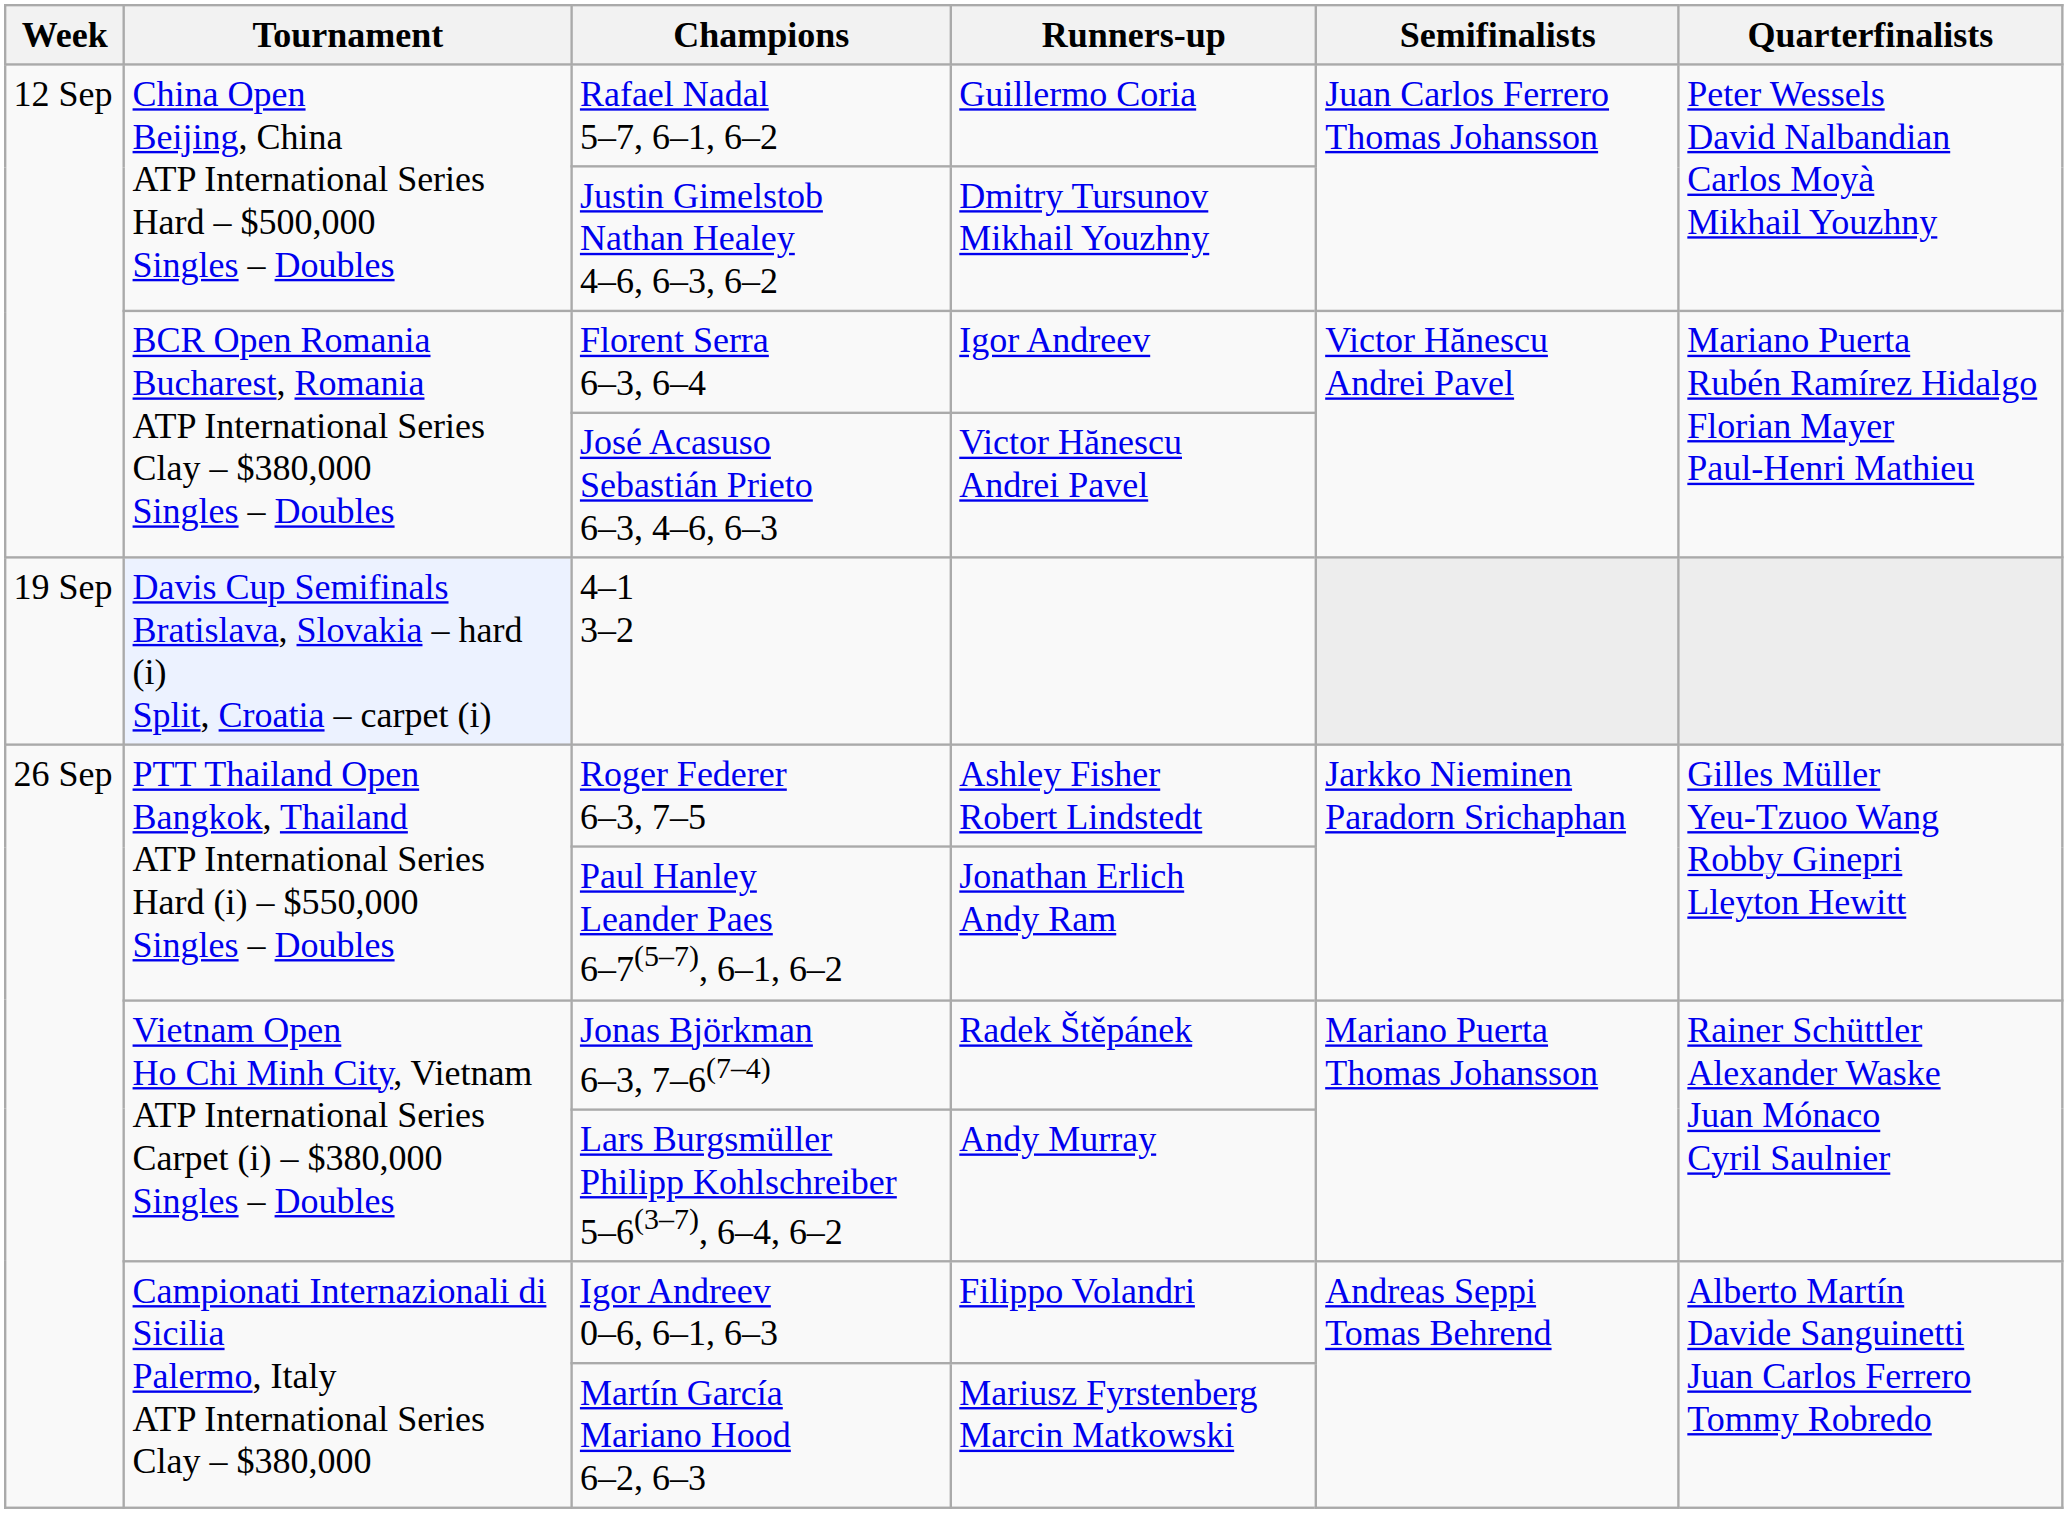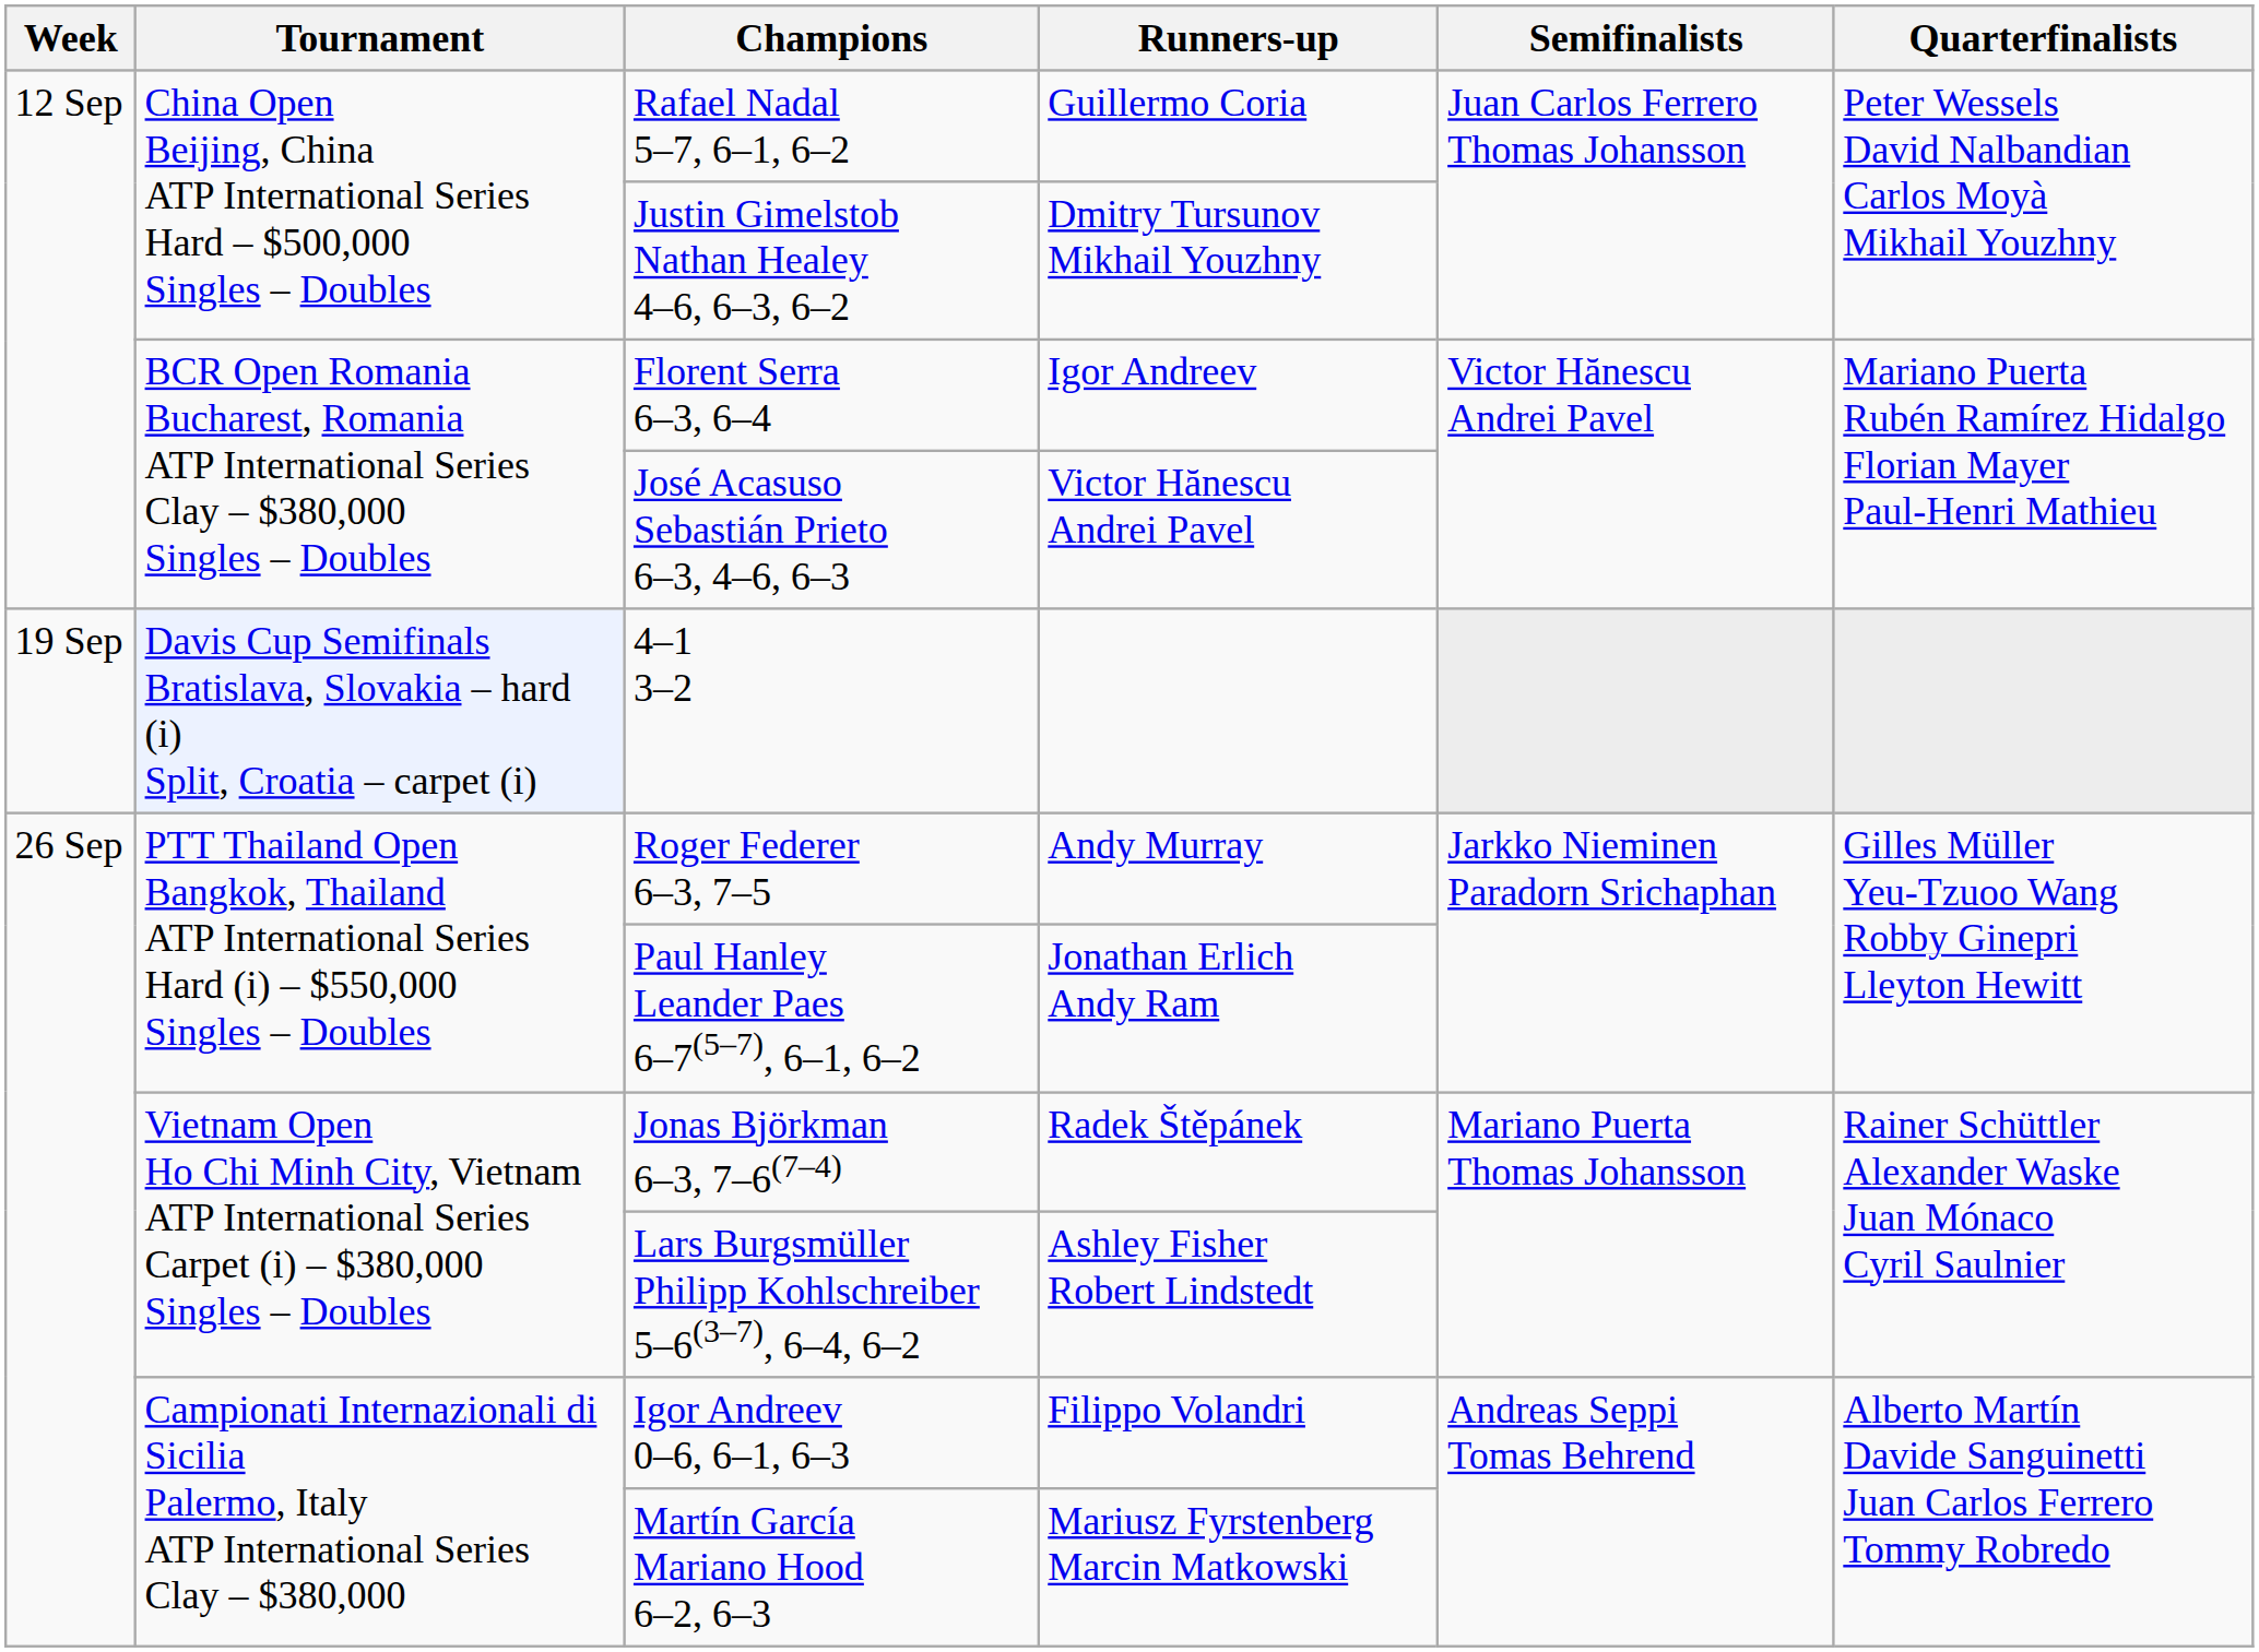Roger Federer 6–3, 7–5 | Runners-up: Ashley Fisher Robert Lindstedt -> Andy Murray
Lars Burgsmüller Philipp Kohlschreiber 5–6(3–7), 6–4, 6–2 | Runners-up: Andy Murray -> Ashley Fisher Robert Lindstedt
